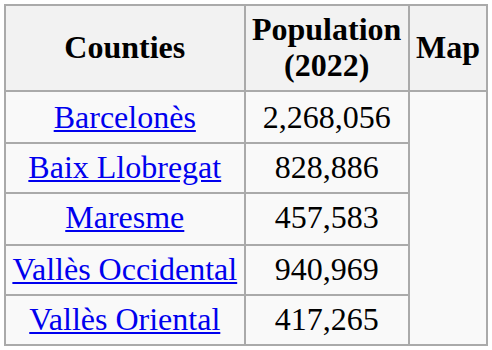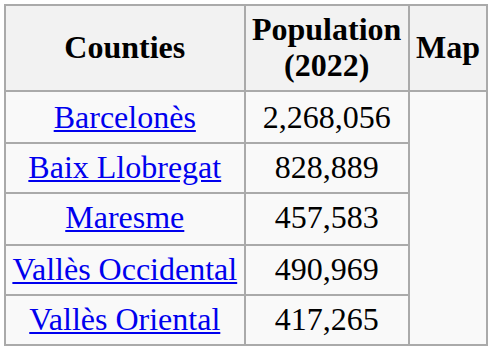Baix Llobregat | Population (2022): 828,886 -> 828,889
Vallès Occidental | Population (2022): 940,969 -> 490,969
